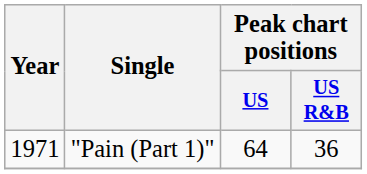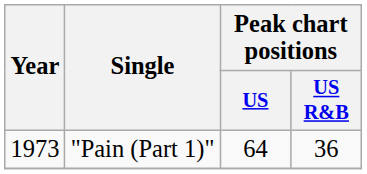"Pain (Part 1)" | Year: 1971 -> 1973
